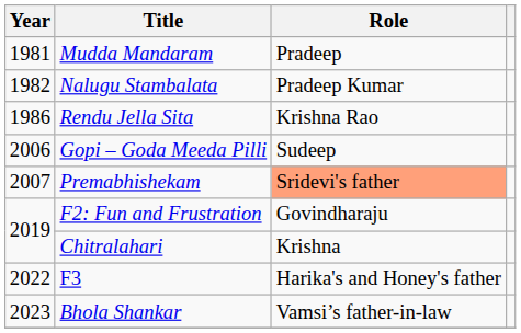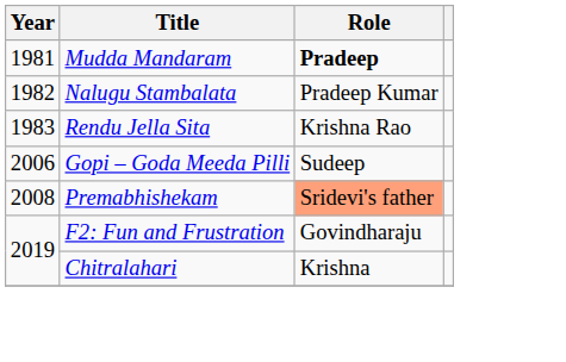Mudda Mandaram | Role: normal -> bold
Rendu Jella Sita | Year: 1986 -> 1983
Premabhishekam | Year: 2007 -> 2008
- row: 2022 | F3 | Harika's and Honey's father
- row: 2023 | Bhola Shankar | Vamsi’s father-in-law
